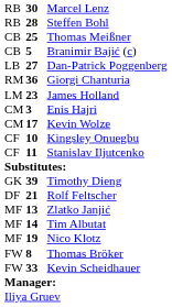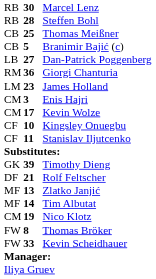Nico Klotz | column 1: MF -> CM
